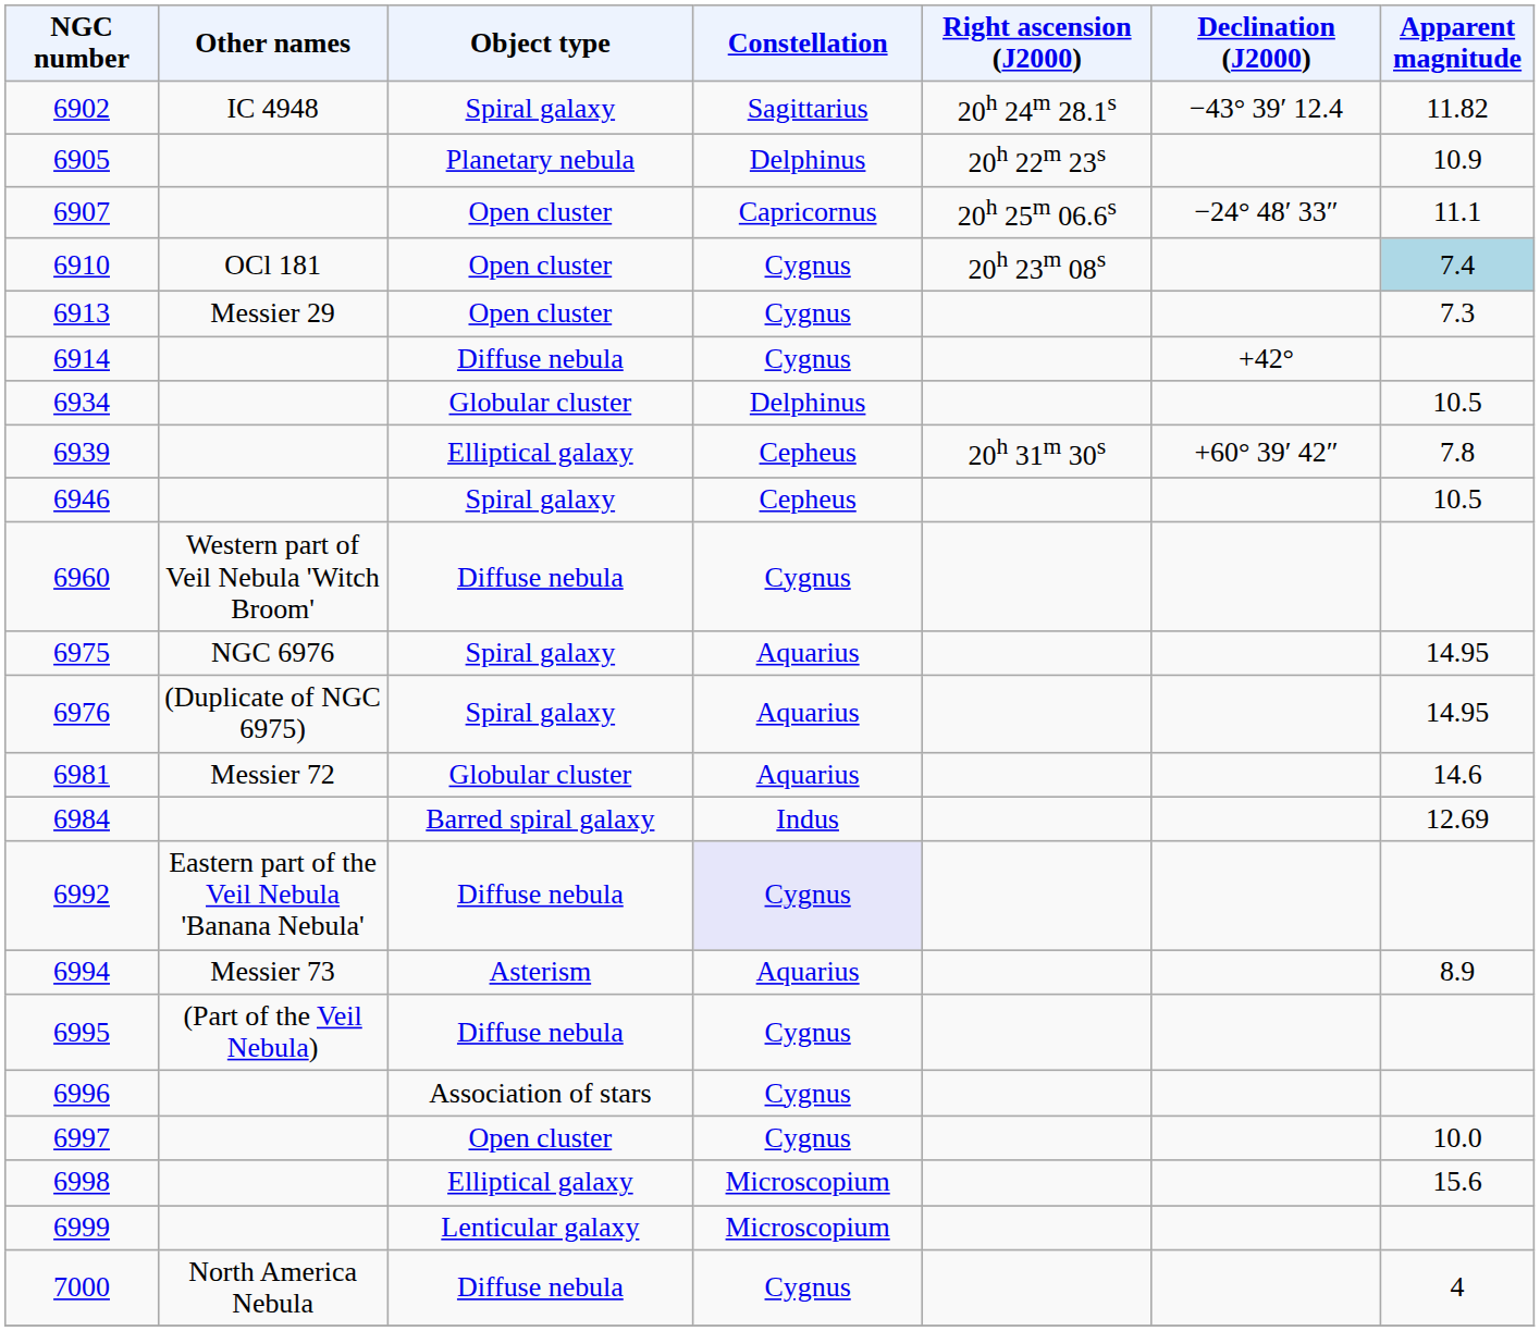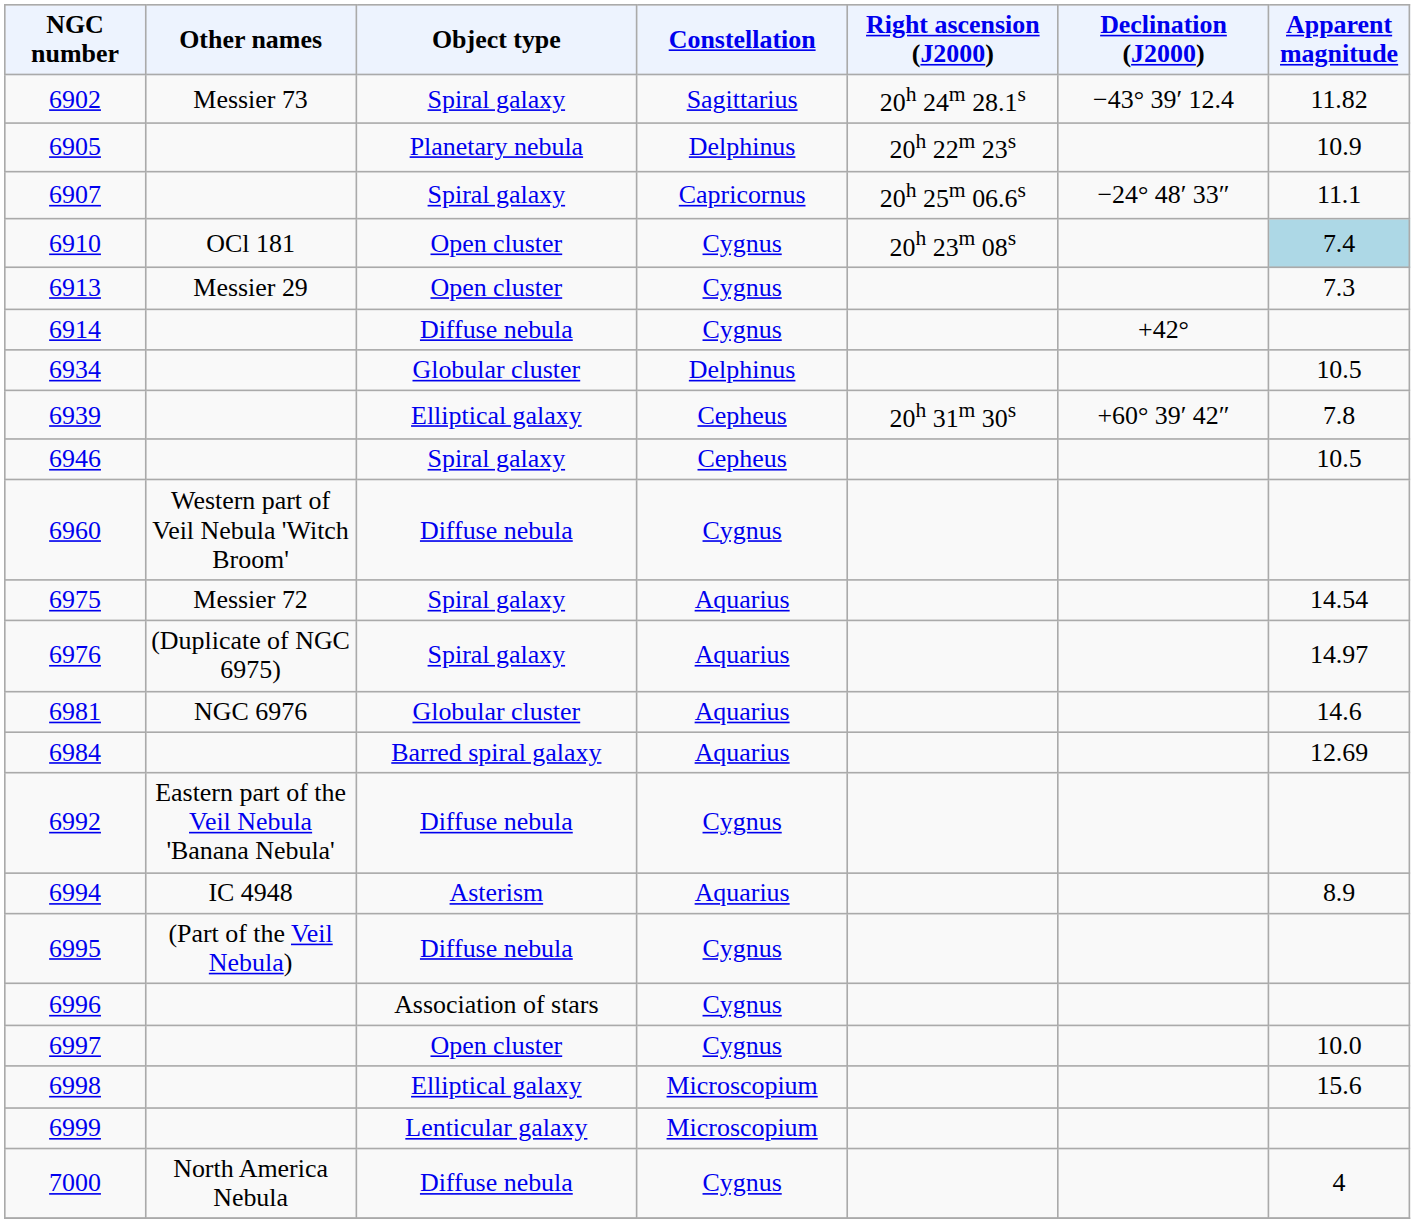6902 | Other names: IC 4948 -> Messier 73
6907 | Object type: Open cluster -> Spiral galaxy
6975 | Other names: NGC 6976 -> Messier 72
6975 | Apparent magnitude: 14.95 -> 14.54
6976 | Apparent magnitude: 14.95 -> 14.97
6981 | Other names: Messier 72 -> NGC 6976
6984 | Constellation: Indus -> Aquarius
6992 | Constellation: lavender background -> no background
6994 | Other names: Messier 73 -> IC 4948
